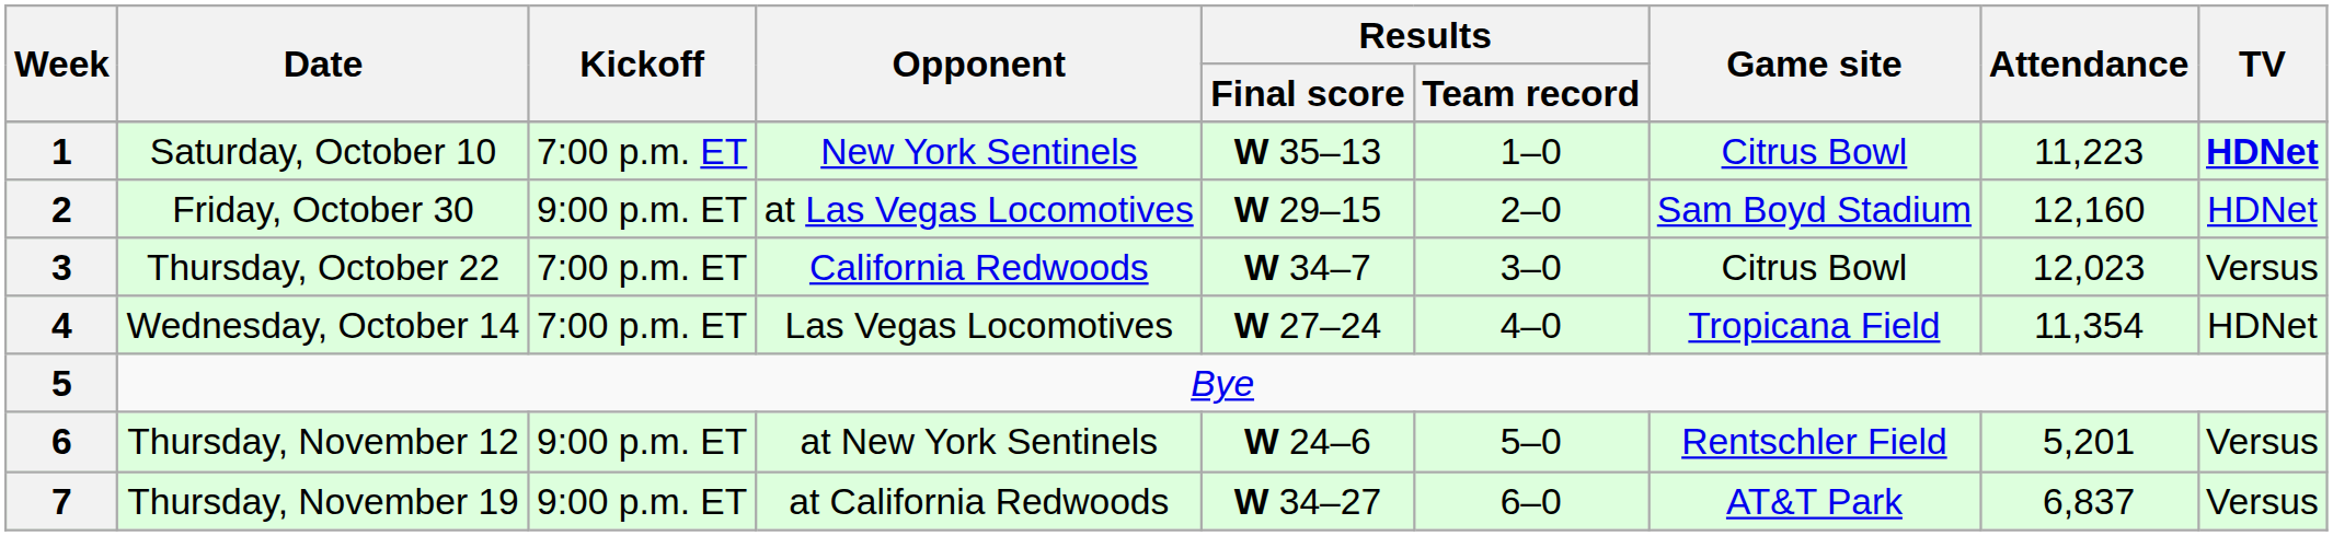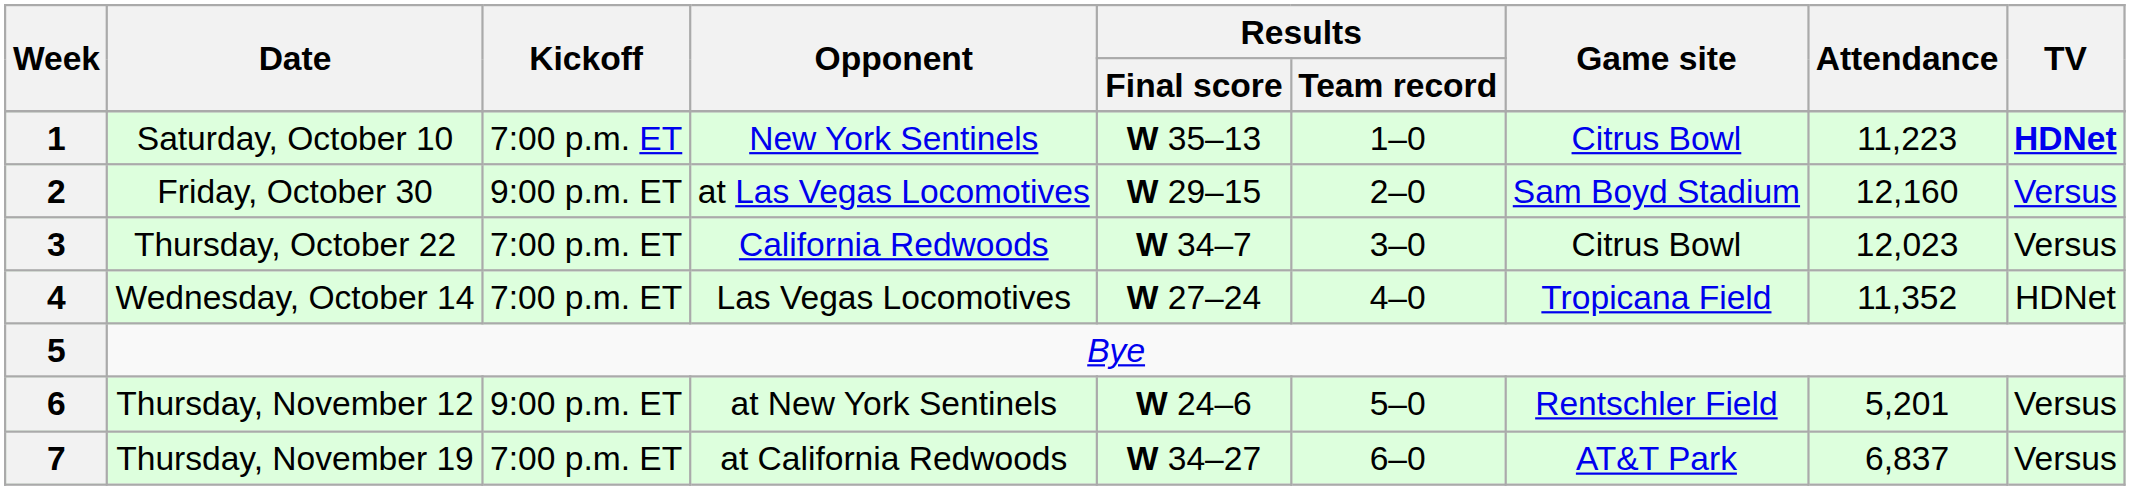2 | TV: HDNet -> Versus
4 | Attendance: 11,354 -> 11,352
7 | Kickoff: 9:00 p.m. ET -> 7:00 p.m. ET
